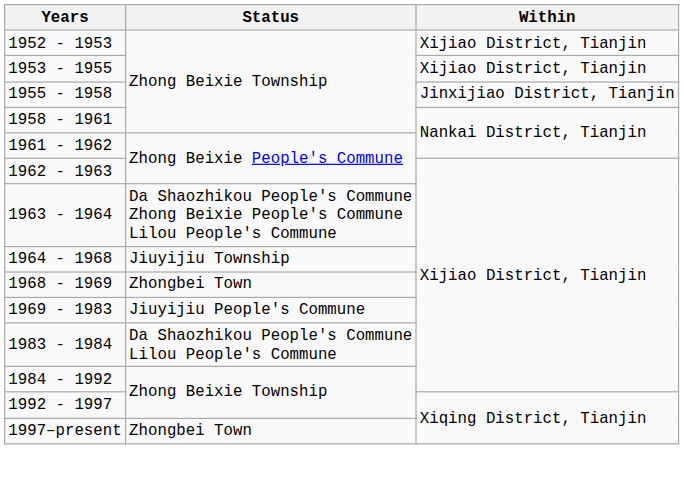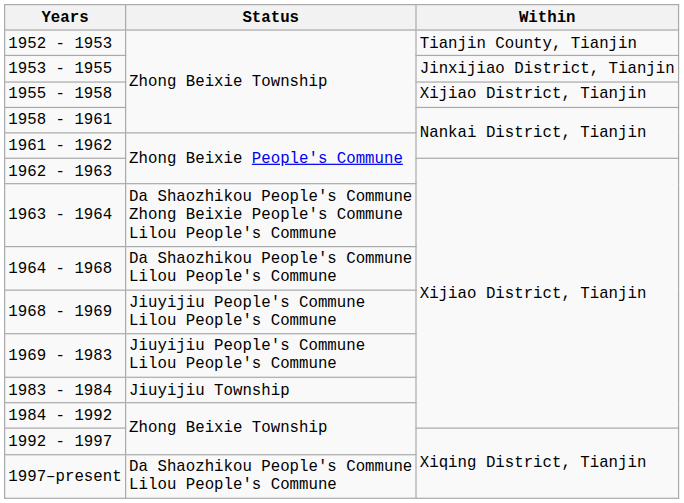1952 - 1953 | Within: Xijiao District, Tianjin -> Tianjin County, Tianjin
1953 - 1955 | Within: Xijiao District, Tianjin -> Jinxijiao District, Tianjin
1955 - 1958 | Within: Jinxijiao District, Tianjin -> Xijiao District, Tianjin
1964 - 1968 | Status: Jiuyijiu Township -> Da Shaozhikou People's Commune Lilou People's Commune
1968 - 1969 | Status: Zhongbei Town -> Jiuyijiu People's Commune Lilou People's Commune
1969 - 1983 | Status: Jiuyijiu People's Commune -> Jiuyijiu People's Commune Lilou People's Commune
1983 - 1984 | Status: Da Shaozhikou People's Commune Lilou People's Commune -> Jiuyijiu Township
1997–present | Status: Zhongbei Town -> Da Shaozhikou People's Commune Lilou People's Commune
